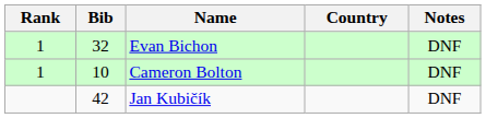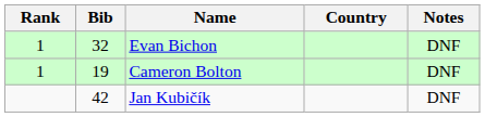Cameron Bolton | Bib: 10 -> 19
